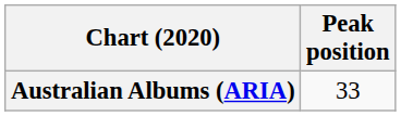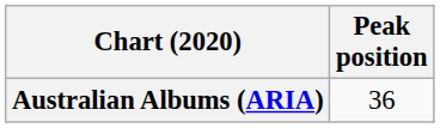Australian Albums (ARIA) | Peak position: 33 -> 36
